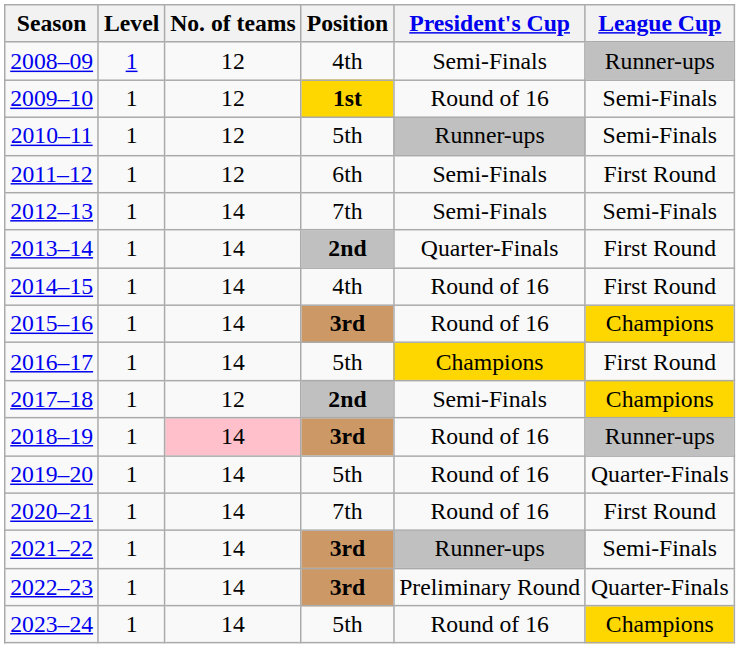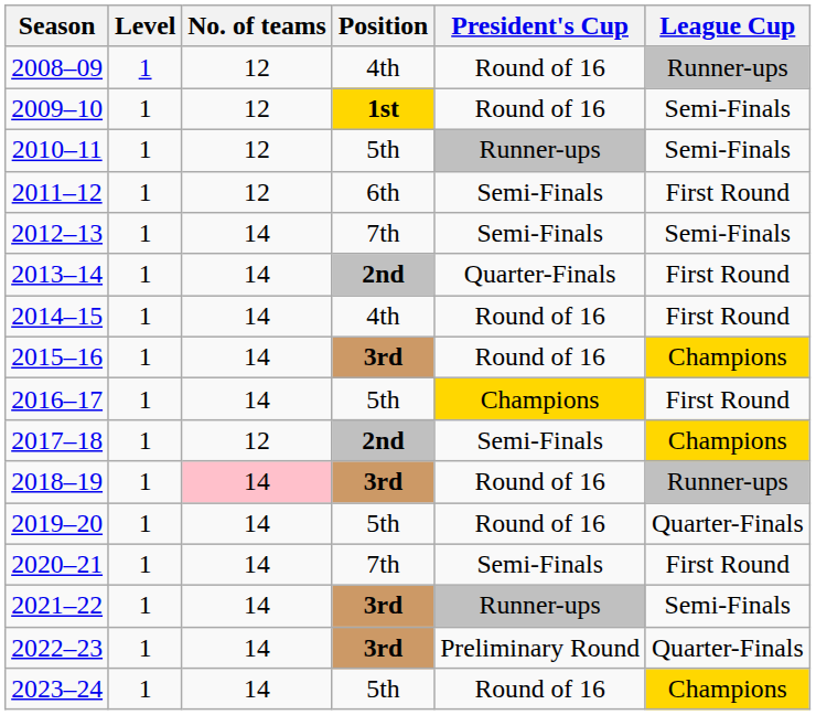2008–09 | President's Cup: Semi-Finals -> Round of 16
2020–21 | President's Cup: Round of 16 -> Semi-Finals
